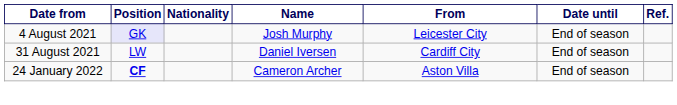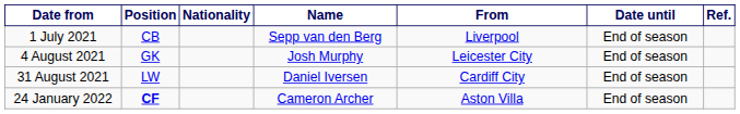+ row: 1 July 2021 | CB | Sepp van den Berg | Liverpool | End of season
4 August 2021 | Position: lavender background -> no background
